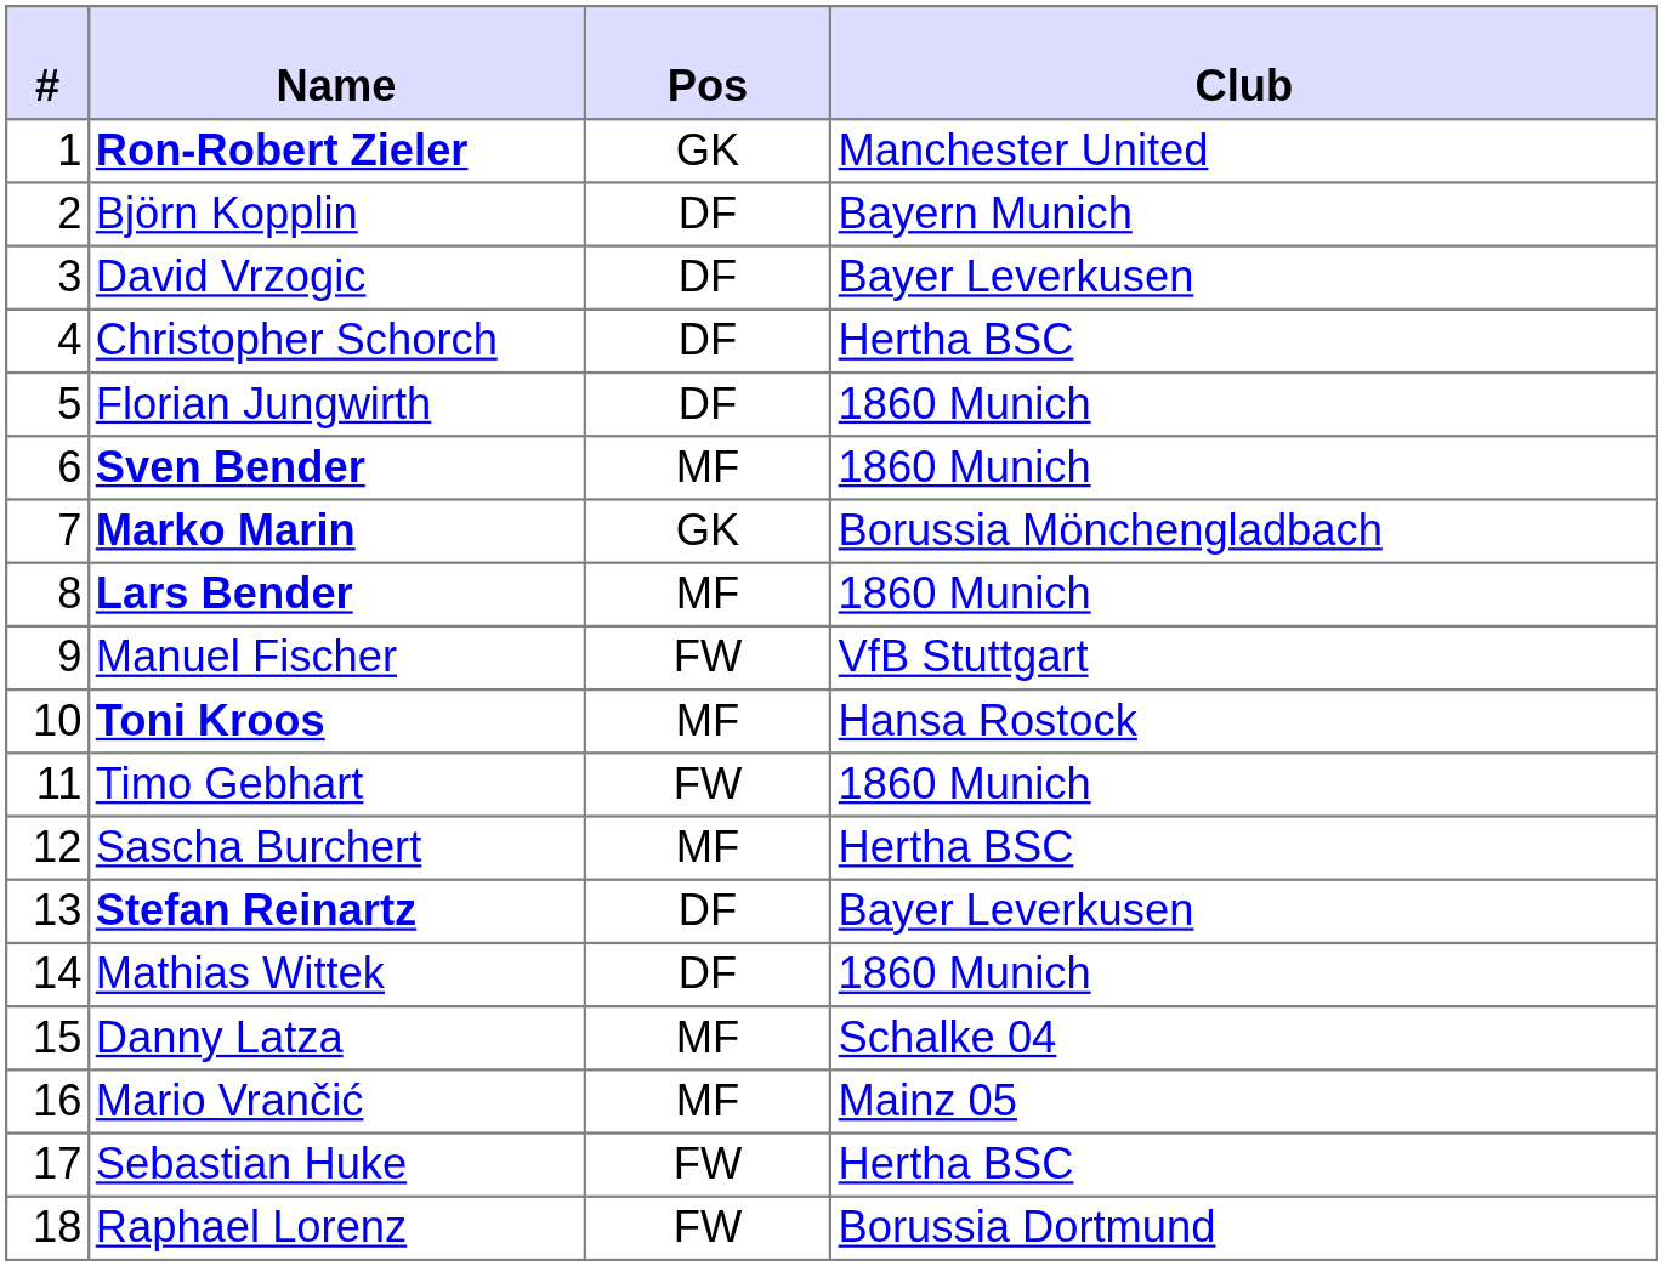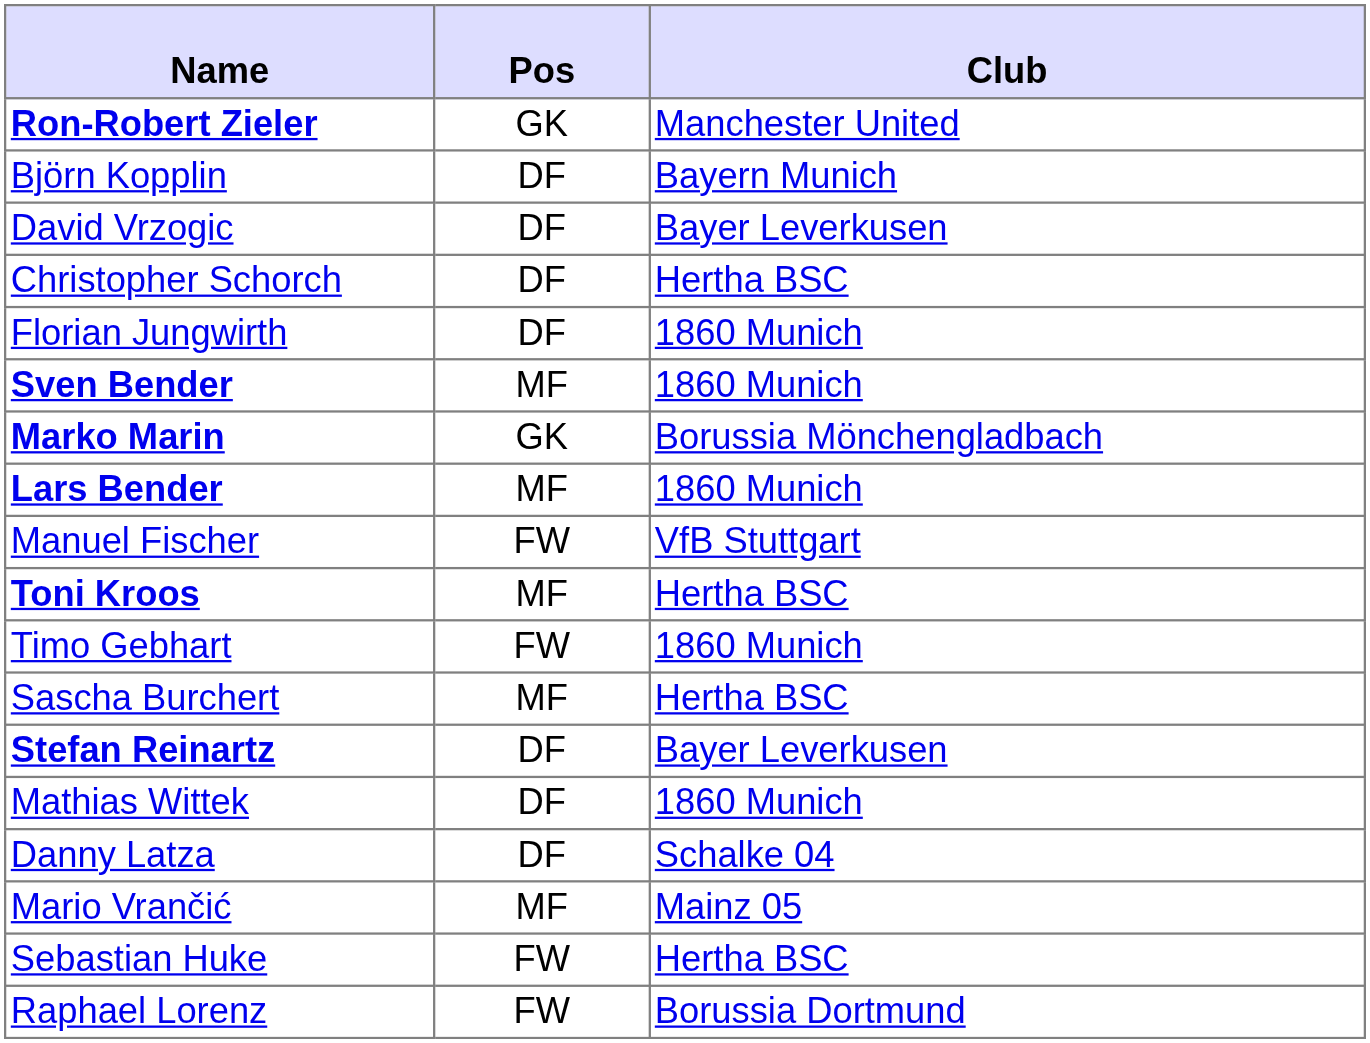- column: # | 1 | 2 | 3 | 4 | 5 | 6 | 7 | 8 | 9 | 10 | 11 | 12 | 13 | 14 | 15 | 16 | 17 | 18
Toni Kroos | Club: Hansa Rostock -> Hertha BSC
Danny Latza | Pos: MF -> DF
